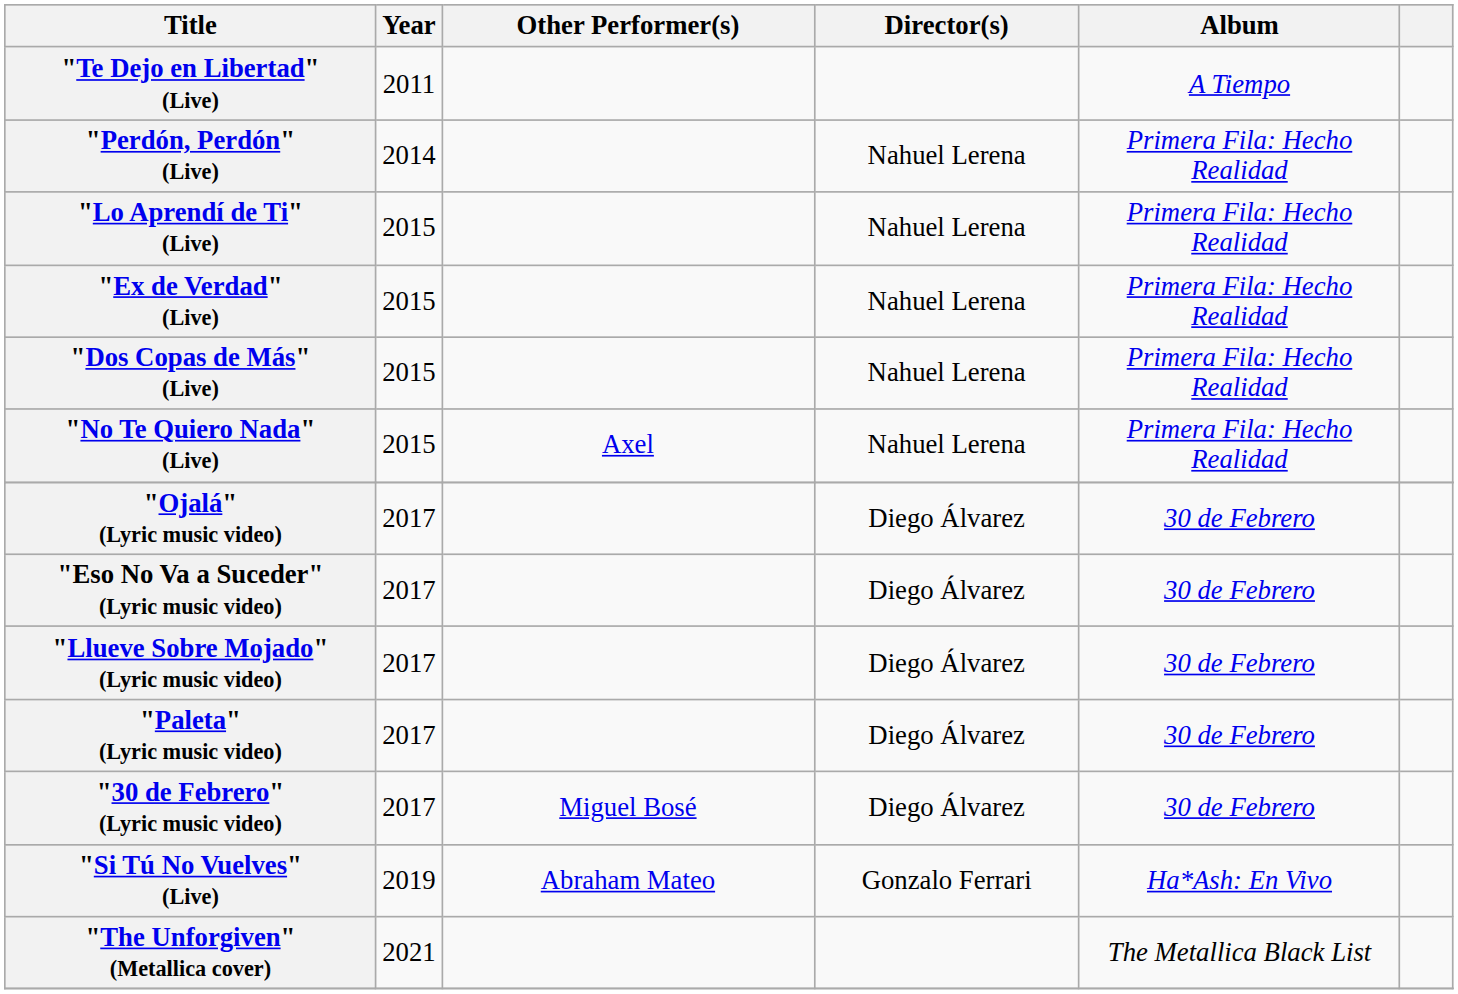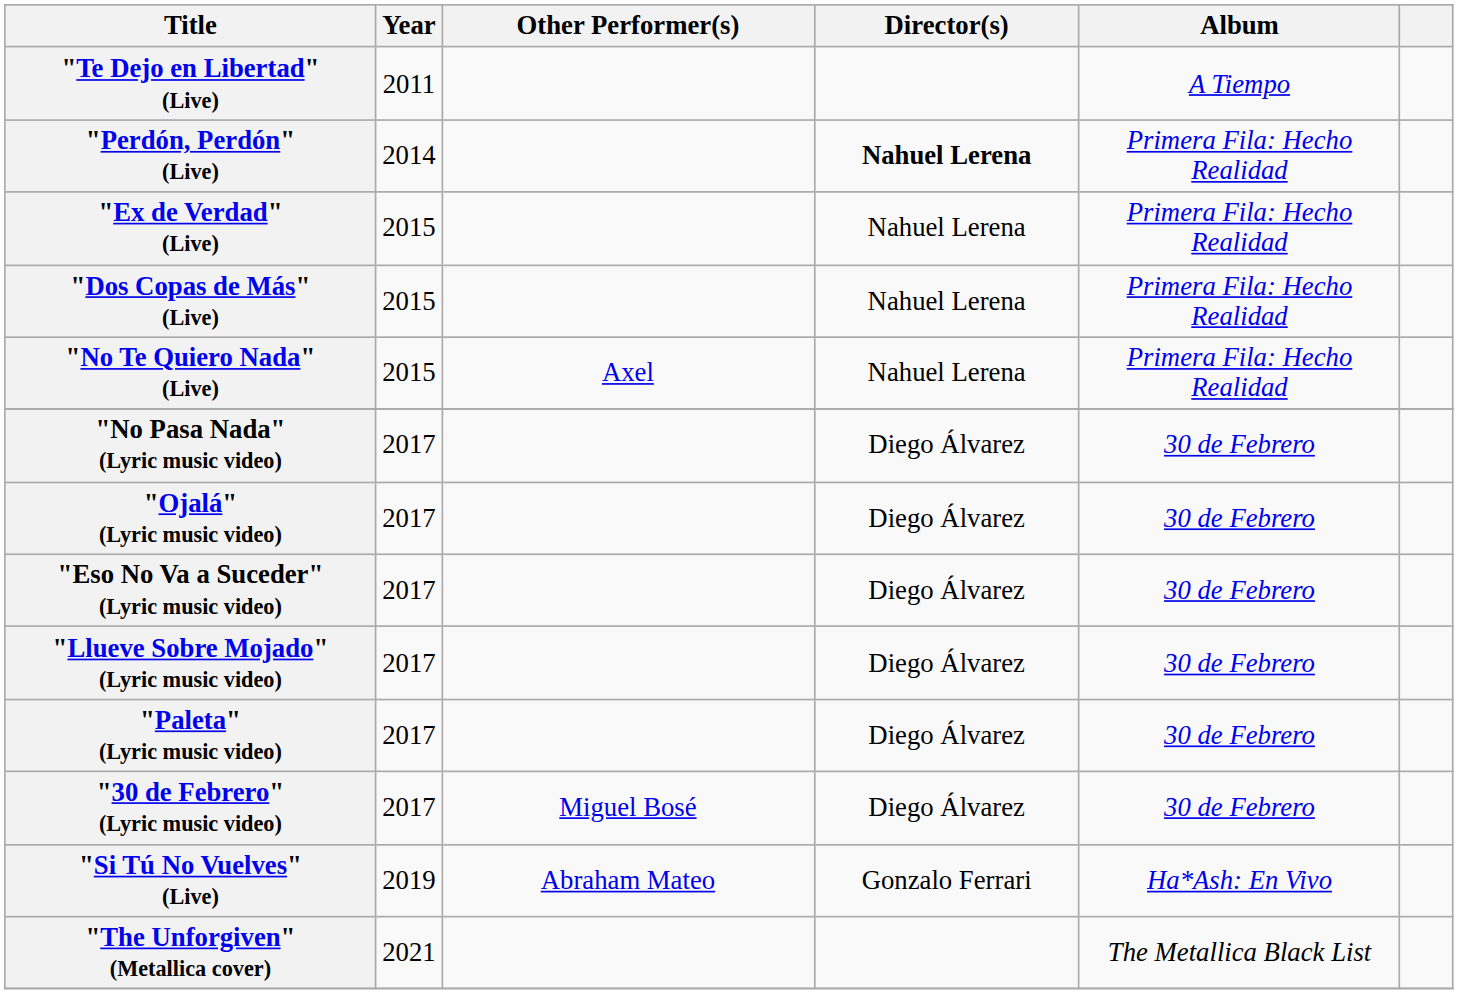"Perdón, Perdón" (Live) | Director(s): normal -> bold
- row: "Lo Aprendí de Ti" (Live) | 2015 | Nahuel Lerena | Primera Fila: Hecho Realidad
+ row: "No Pasa Nada" (Lyric music video) | 2017 | Diego Álvarez | 30 de Febrero
